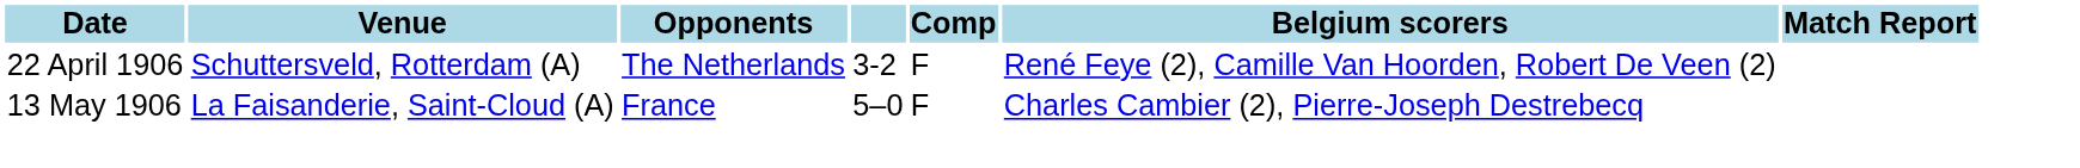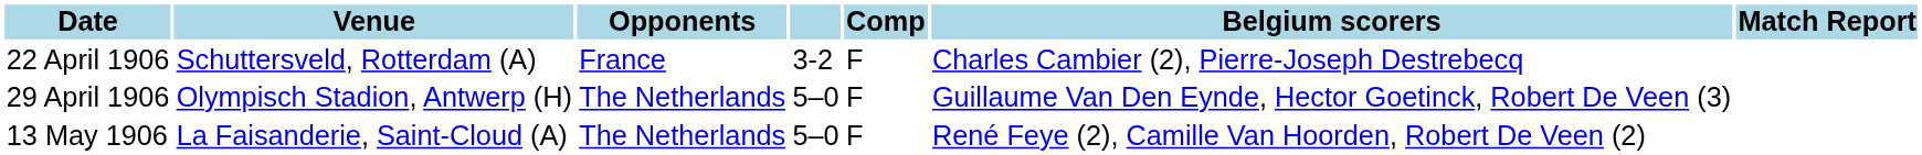22 April 1906 | Opponents: The Netherlands -> France
22 April 1906 | Belgium scorers: René Feye (2), Camille Van Hoorden, Robert De Veen (2) -> Charles Cambier (2), Pierre-Joseph Destrebecq
+ row: 29 April 1906 | Olympisch Stadion, Antwerp (H) | The Netherlands | 5–0 | F | Guillaume Van Den Eynde, Hector Goetinck, Robert De Veen (3)
13 May 1906 | Opponents: France -> The Netherlands
13 May 1906 | Belgium scorers: Charles Cambier (2), Pierre-Joseph Destrebecq -> René Feye (2), Camille Van Hoorden, Robert De Veen (2)
